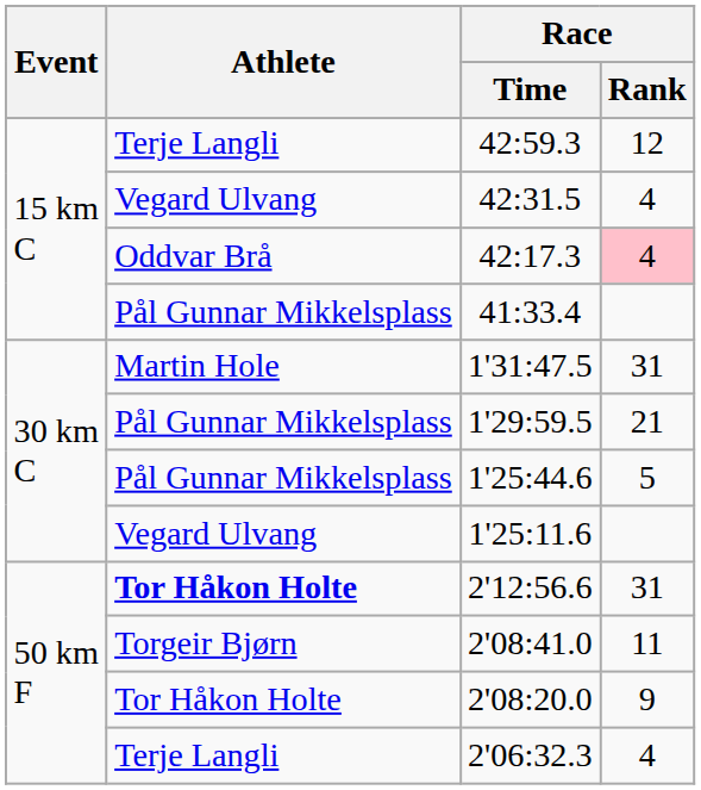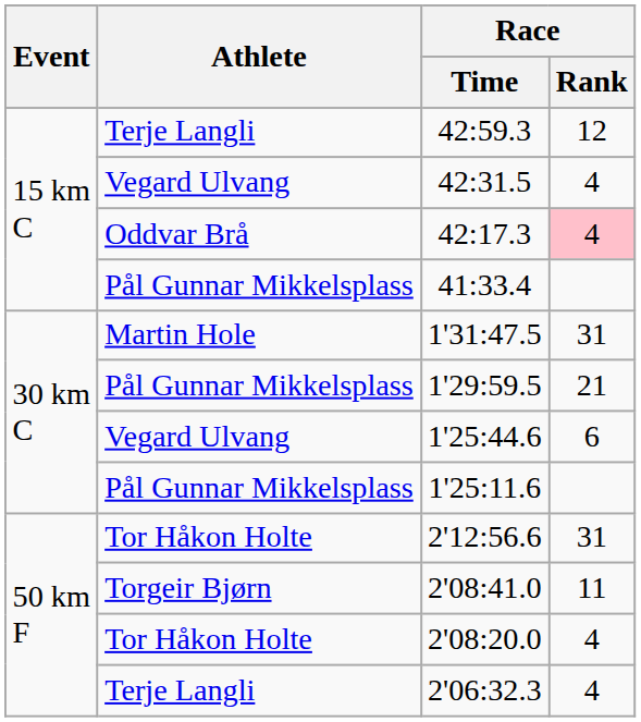1'25:44.6 | Athlete: Pål Gunnar Mikkelsplass -> Vegard Ulvang
1'25:44.6 | Race / Rank: 5 -> 6
1'25:11.6 | Athlete: Vegard Ulvang -> Pål Gunnar Mikkelsplass
2'12:56.6 | Athlete: bold -> normal
2'08:20.0 | Race / Rank: 9 -> 4
